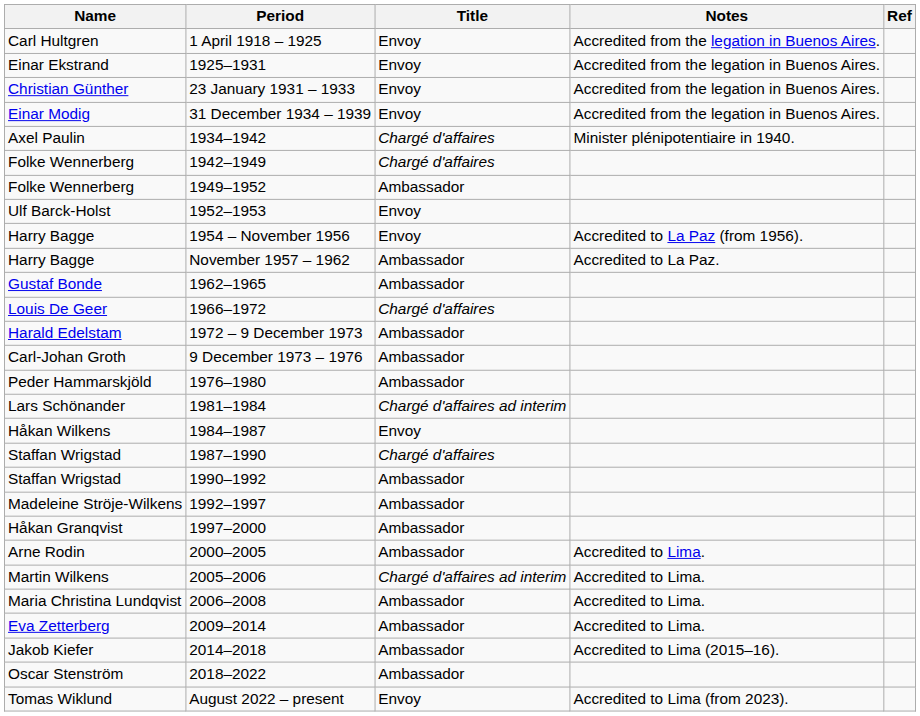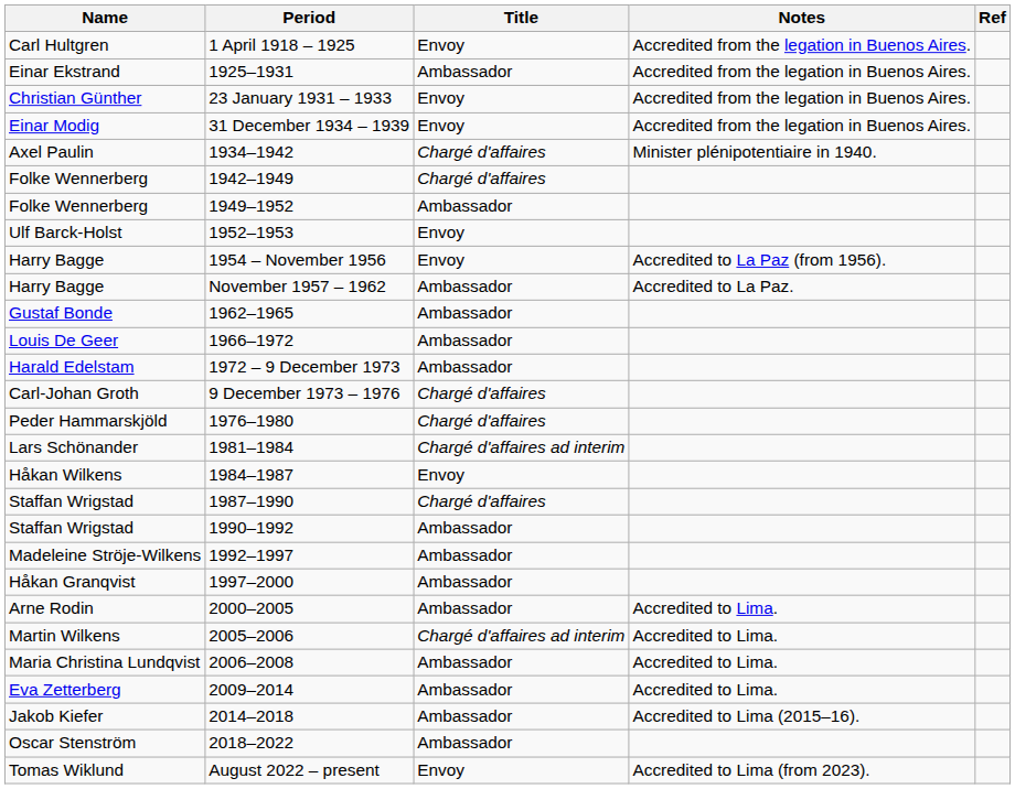1925–1931 | Title: Envoy -> Ambassador
1966–1972 | Title: Chargé d'affaires -> Ambassador
9 December 1973 – 1976 | Title: Ambassador -> Chargé d'affaires
1976–1980 | Title: Ambassador -> Chargé d'affaires
